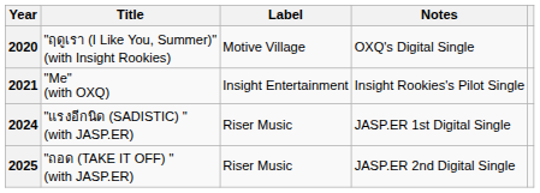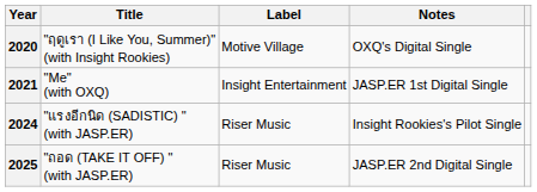2021 | Notes: Insight Rookies's Pilot Single -> JASP.ER 1st Digital Single
2024 | Notes: JASP.ER 1st Digital Single -> Insight Rookies's Pilot Single
